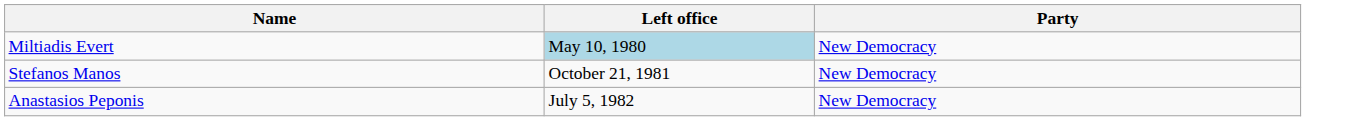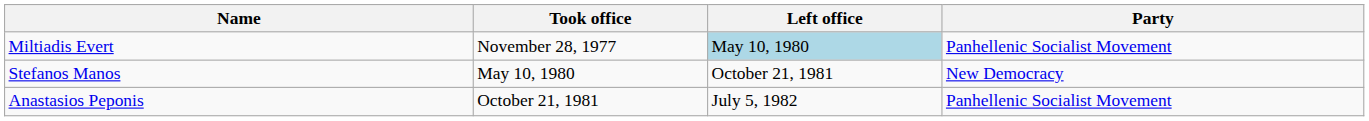+ column: Took office | November 28, 1977 | May 10, 1980 | October 21, 1981
Miltiadis Evert | Party: New Democracy -> Panhellenic Socialist Movement
Anastasios Peponis | Party: New Democracy -> Panhellenic Socialist Movement
